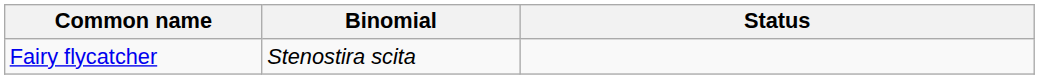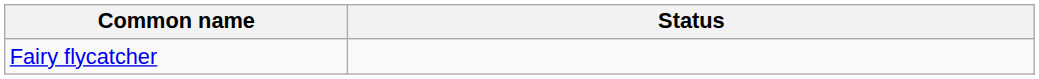- column: Binomial | Stenostira scita
